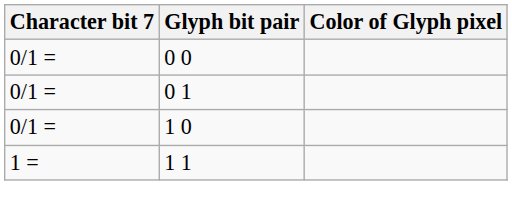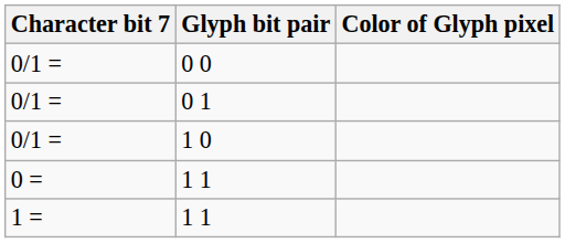+ row: 0 = | 1 1
